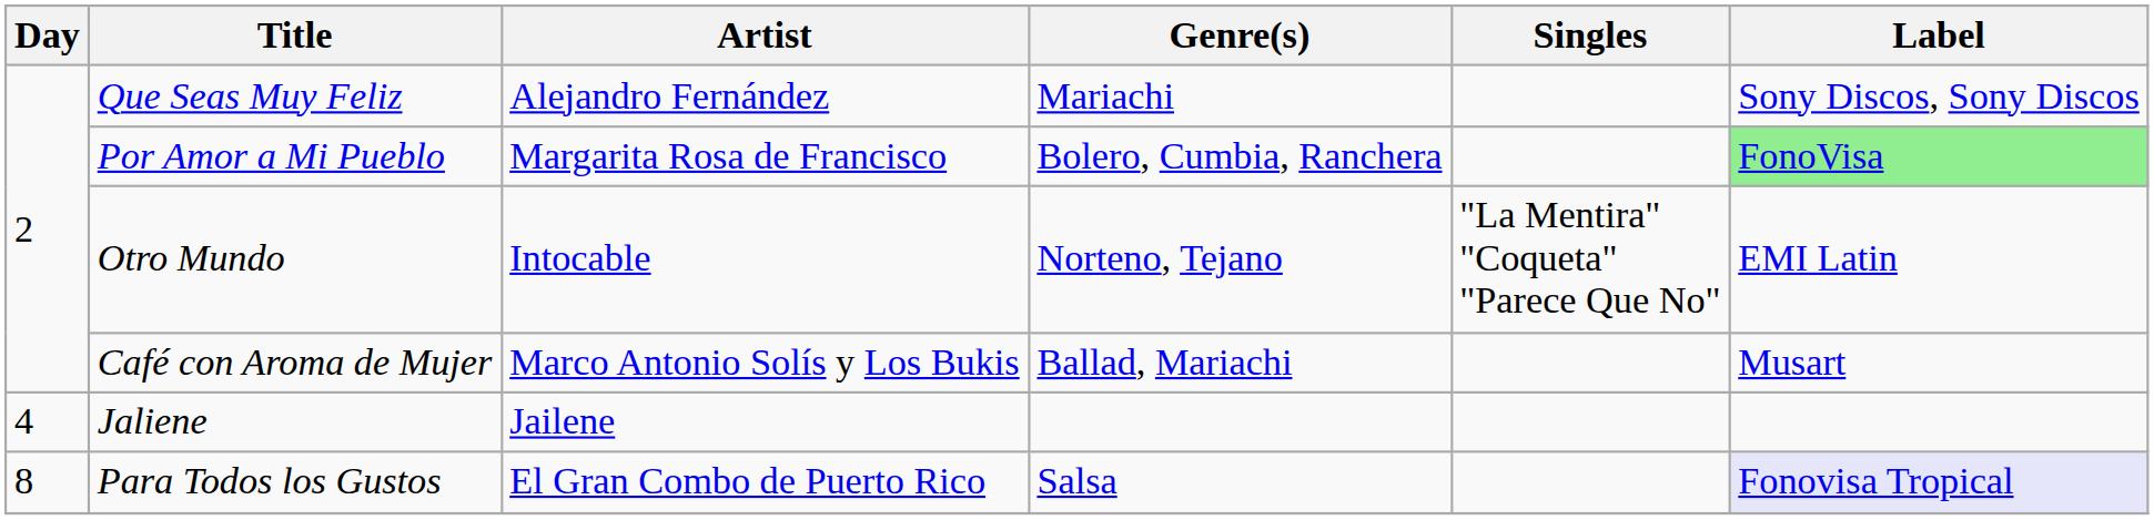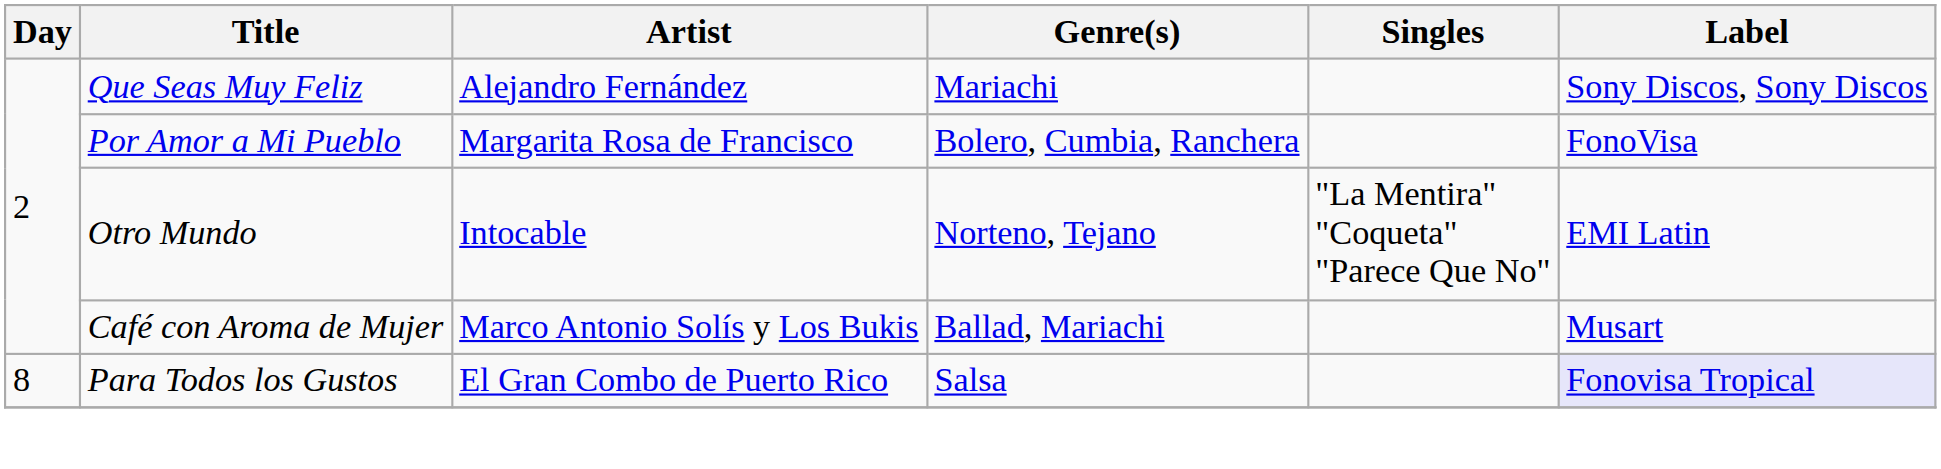Por Amor a Mi Pueblo | Label: lightgreen background -> no background
- row: 4 | Jaliene | Jailene
